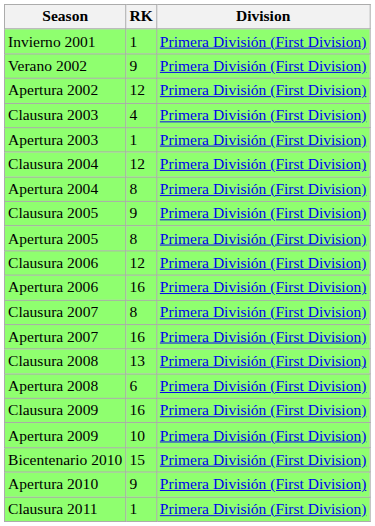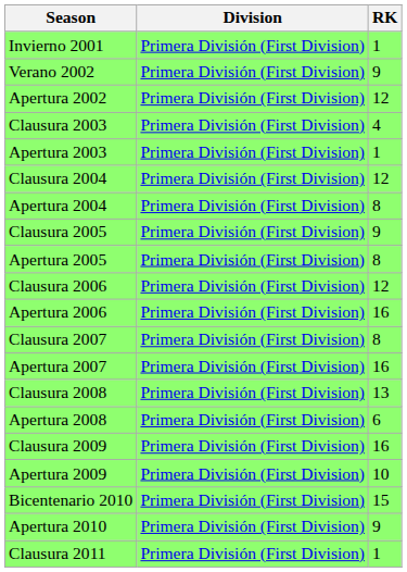columns swapped: Division <-> RK
